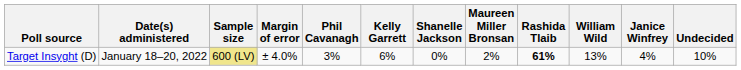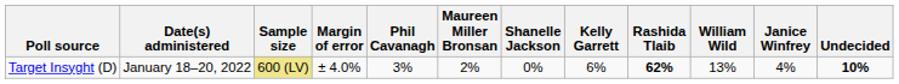columns swapped: Kelly Garrett <-> Maureen Miller Bronsan
Target Insyght (D) | Rashida Tlaib: 61% -> 62%
Target Insyght (D) | Undecided: normal -> bold
